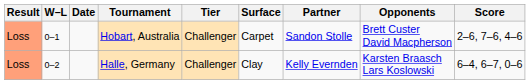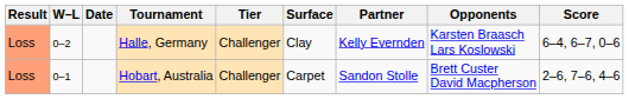rows swapped: Hobart, Australia <-> Halle, Germany
